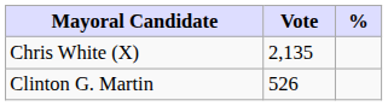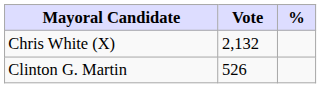Chris White (X) | Vote: 2,135 -> 2,132
